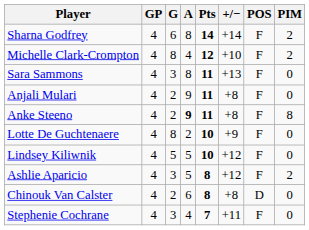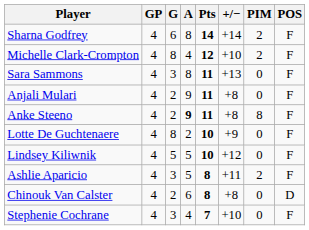columns swapped: PIM <-> POS
Ashlie Aparicio | +/−: +12 -> +11
Stephenie Cochrane | +/−: +11 -> +10
